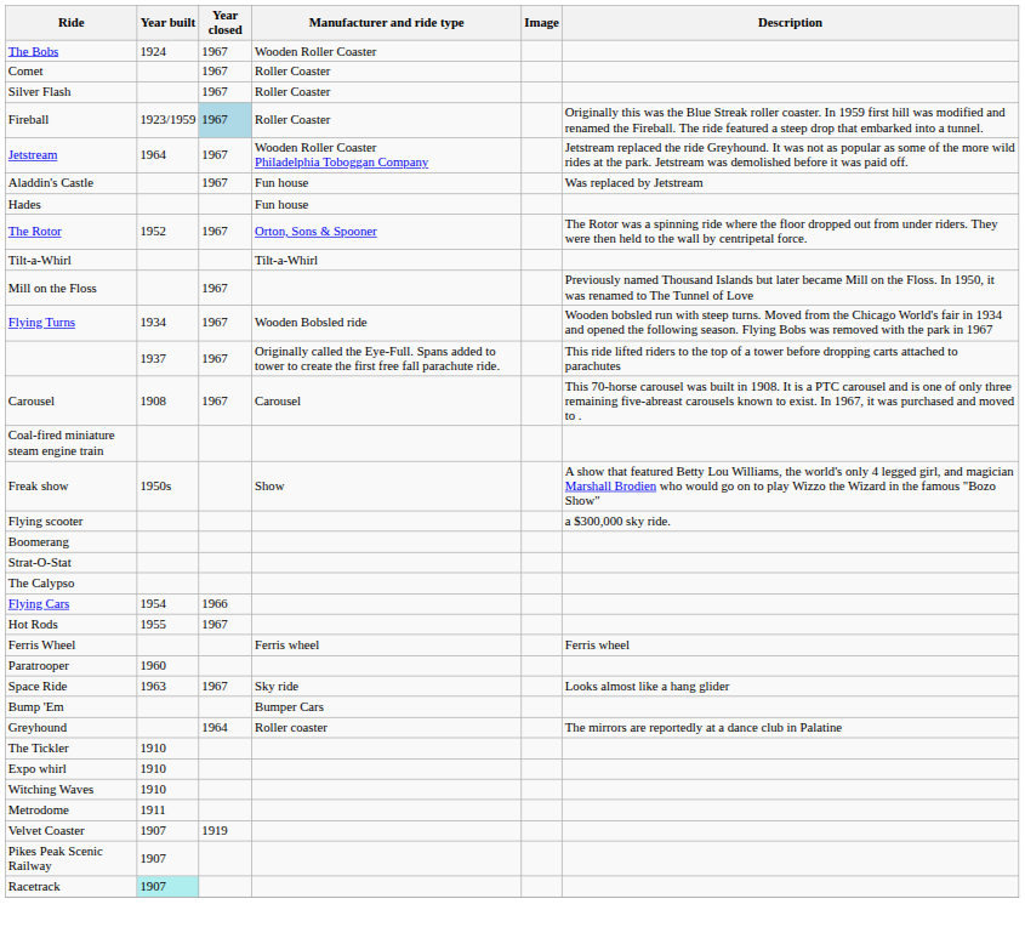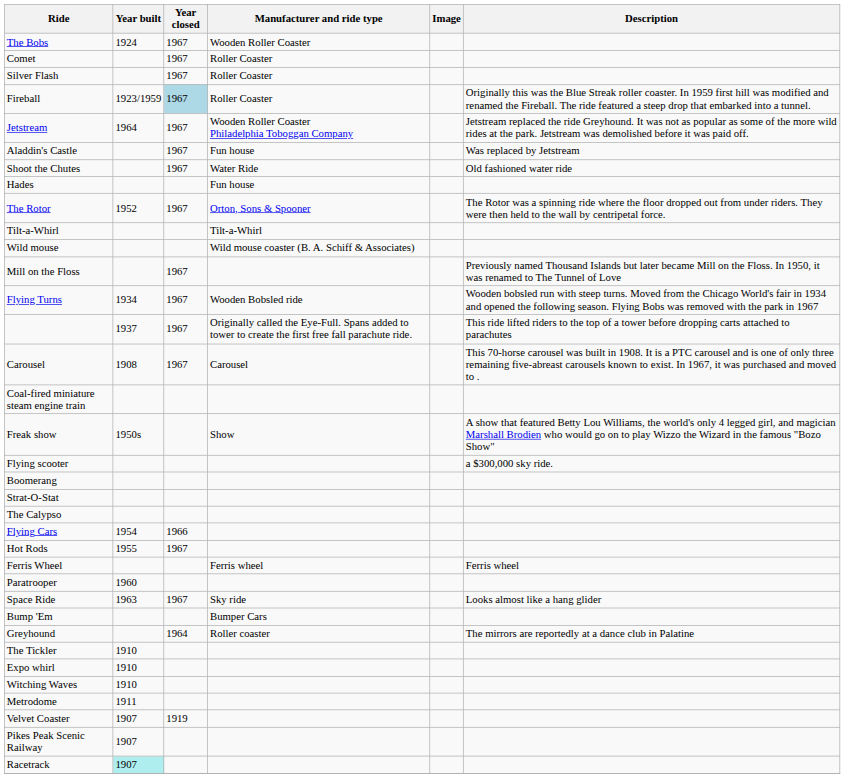+ row: Shoot the Chutes | 1967 | Water Ride | Old fashioned water ride
+ row: Wild mouse | Wild mouse coaster (B. A. Schiff & Associates)
